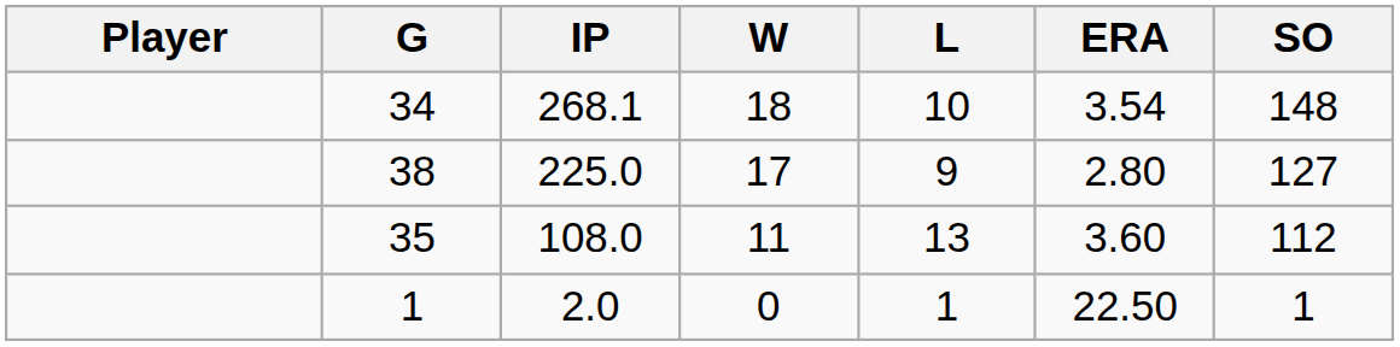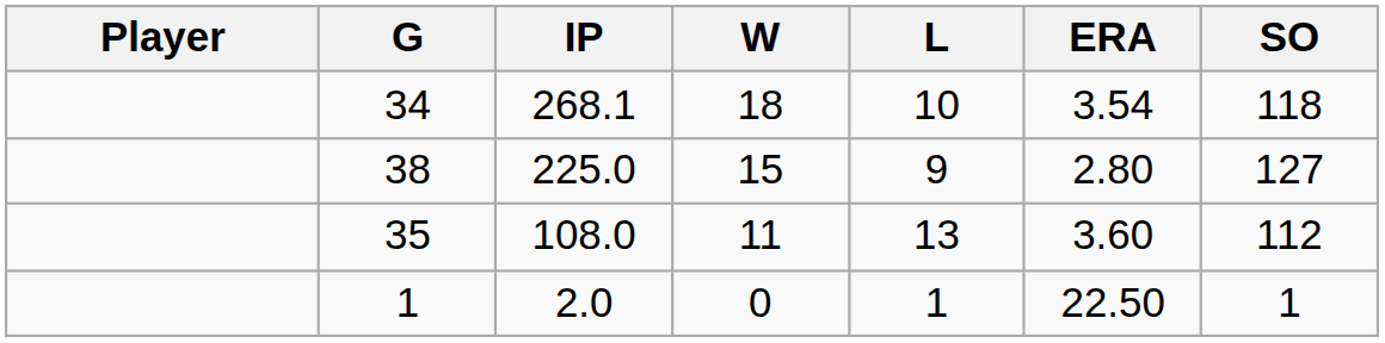34 | SO: 148 -> 118
38 | W: 17 -> 15
